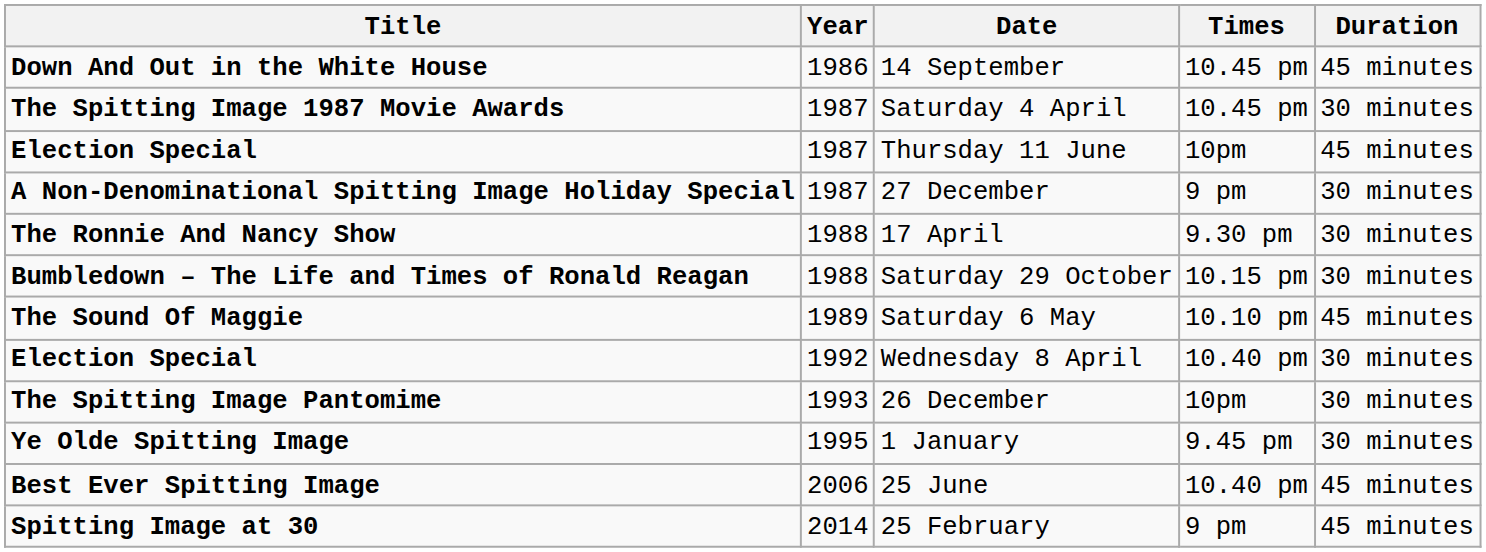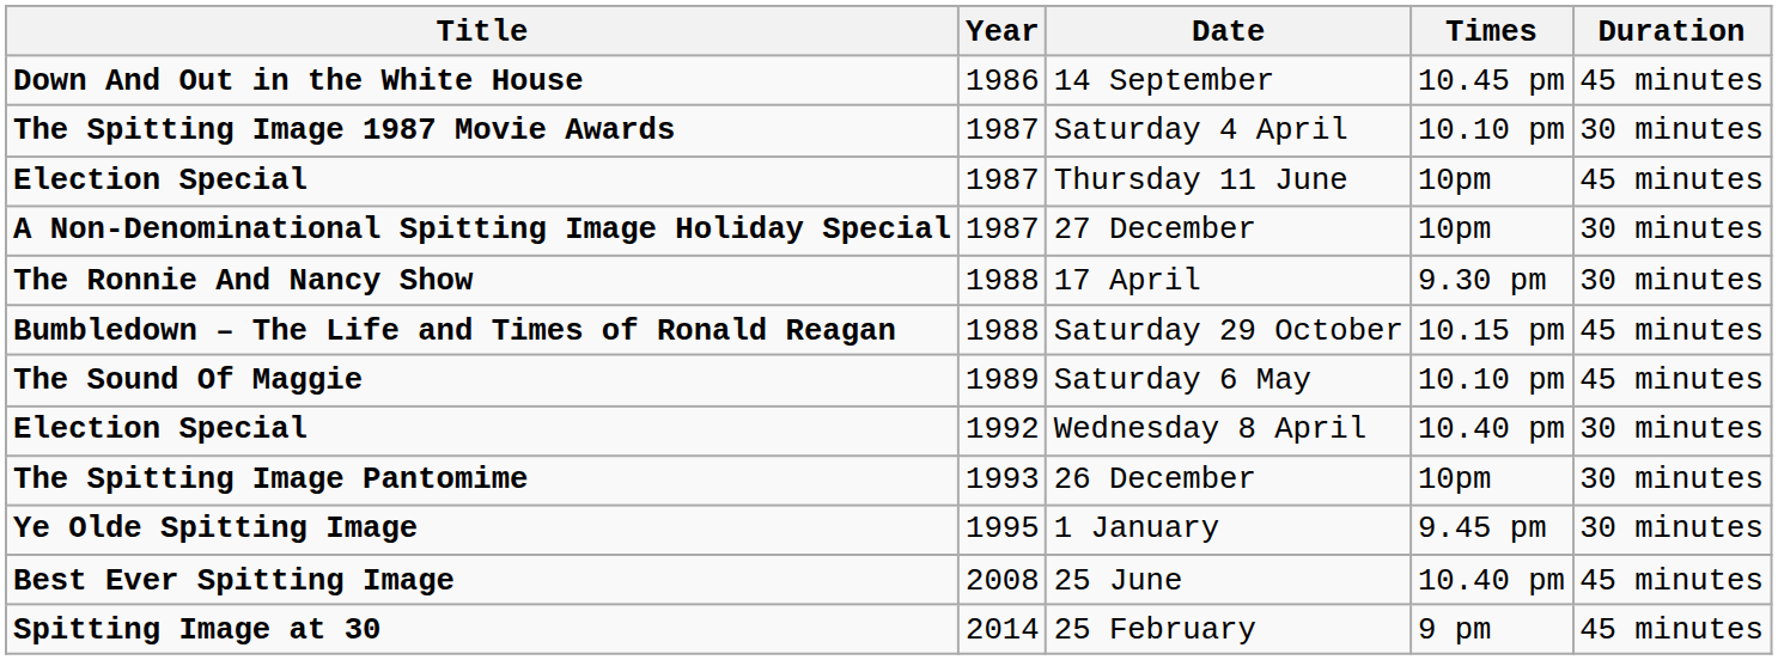Saturday 4 April | Times: 10.45 pm -> 10.10 pm
27 December | Times: 9 pm -> 10pm
Saturday 29 October | Duration: 30 minutes -> 45 minutes
25 June | Year: 2006 -> 2008
